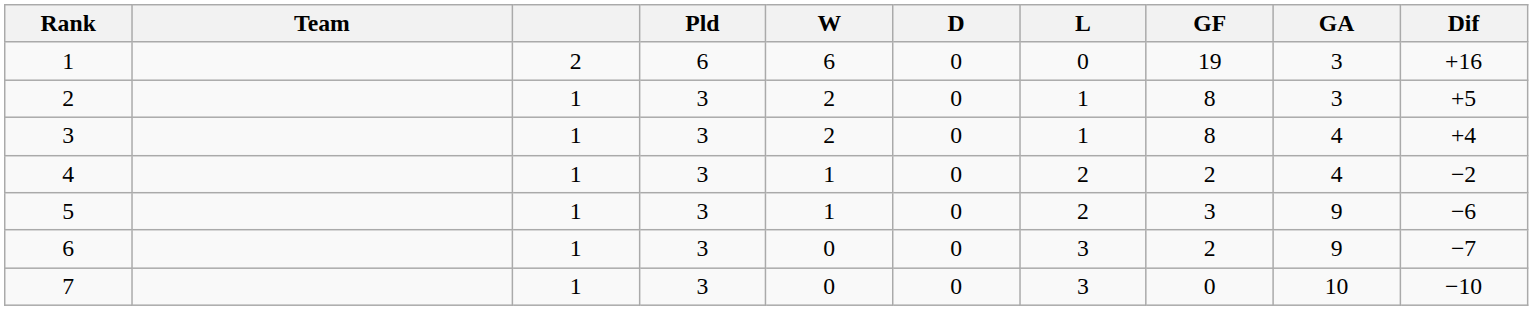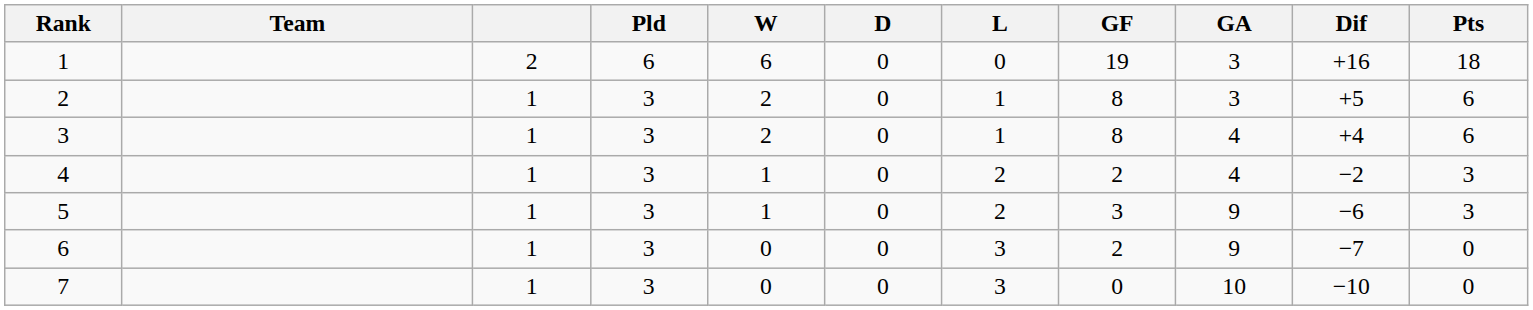+ column: Pts | 18 | 6 | 6 | 3 | 3 | 0 | 0
